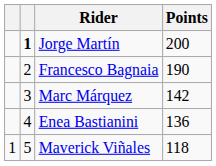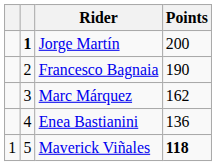Marc Márquez | Points: 142 -> 162
Maverick Viñales | Points: normal -> bold
